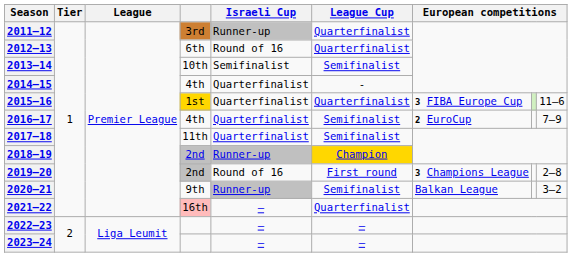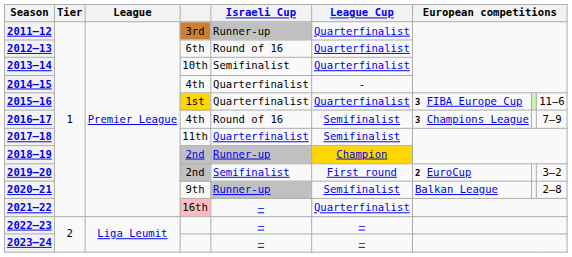2013–14 | League Cup: Semifinalist -> Quarterfinalist
2016–17 | Israeli Cup: Quarterfinalist -> Round of 16
2016–17 | column 7: 2 EuroCup -> 3 Champions League
2019–20 | Israeli Cup: Round of 16 -> Semifinalist
2019–20 | column 7: 3 Champions League -> 2 EuroCup
2019–20 | column 9: 2–8 -> 3–2
2020–21 | column 9: 3–2 -> 2–8
